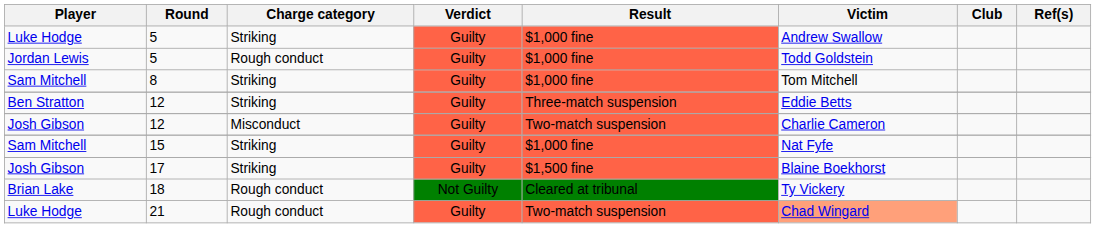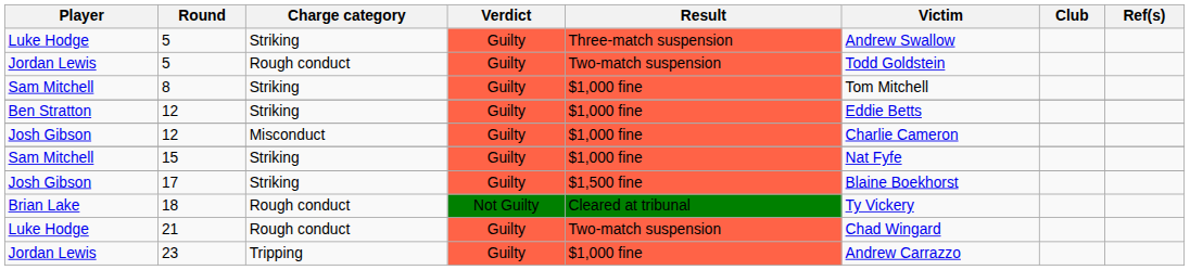Luke Hodge / 5 | Result: $1,000 fine -> Three-match suspension
Jordan Lewis / 5 | Result: $1,000 fine -> Two-match suspension
Ben Stratton / 12 | Result: Three-match suspension -> $1,000 fine
Josh Gibson / 12 | Result: Two-match suspension -> $1,000 fine
21 | Victim: lightsalmon background -> no background
+ row: Jordan Lewis | 23 | Tripping | Guilty | $1,000 fine | Andrew Carrazzo
